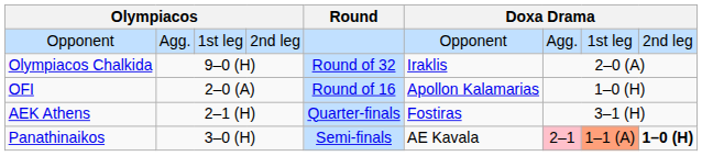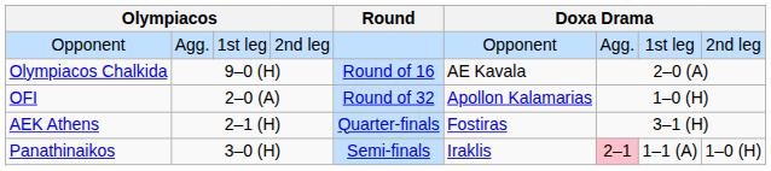Olympiacos Chalkida | Round: Round of 32 -> Round of 16
Olympiacos Chalkida | column 6: Iraklis -> AE Kavala
OFI | Round: Round of 16 -> Round of 32
Panathinaikos | column 6: AE Kavala -> Iraklis
Panathinaikos | column 8: lightsalmon background -> no background
Panathinaikos | column 9: bold -> normal
